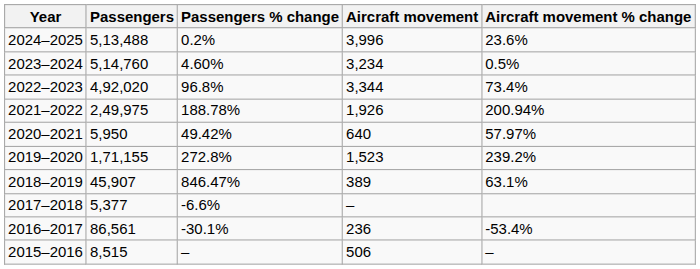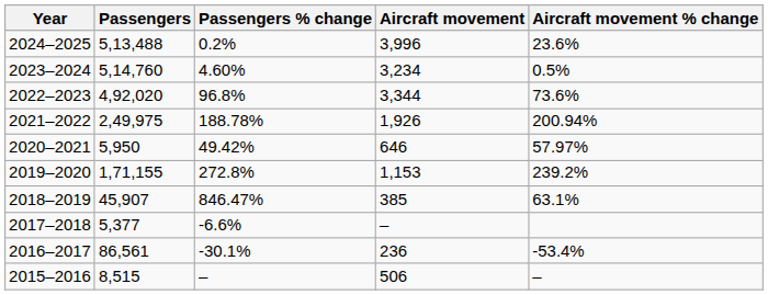2022–2023 | Aircraft movement % change: 73.4% -> 73.6%
2020–2021 | Aircraft movement: 640 -> 646
2019–2020 | Aircraft movement: 1,523 -> 1,153
2018–2019 | Aircraft movement: 389 -> 385
